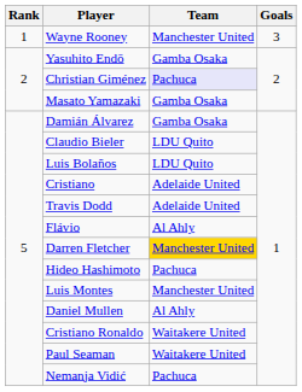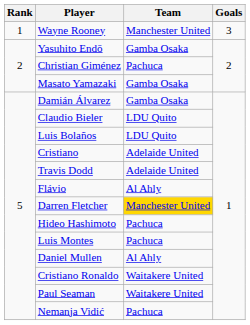Christian Giménez | Team: lavender background -> no background
Luis Montes | Team: Manchester United -> Pachuca
